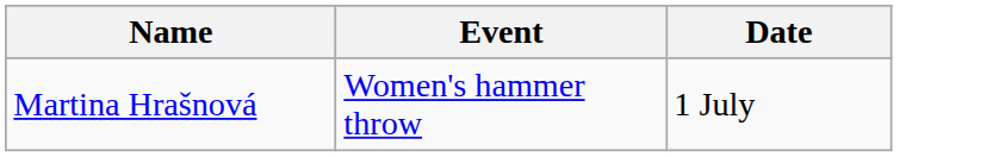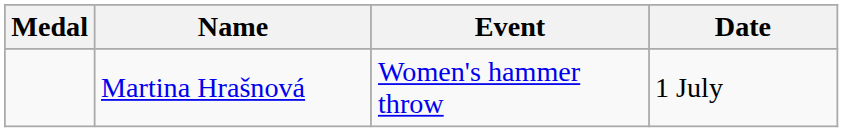+ column: Medal
